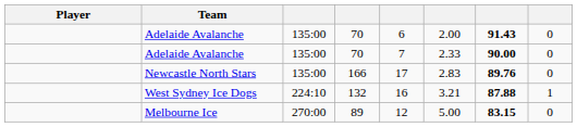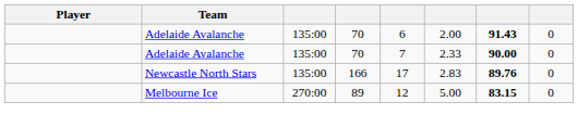- row: West Sydney Ice Dogs | 224:10 | 132 | 16 | 3.21 | 87.88 | 1
